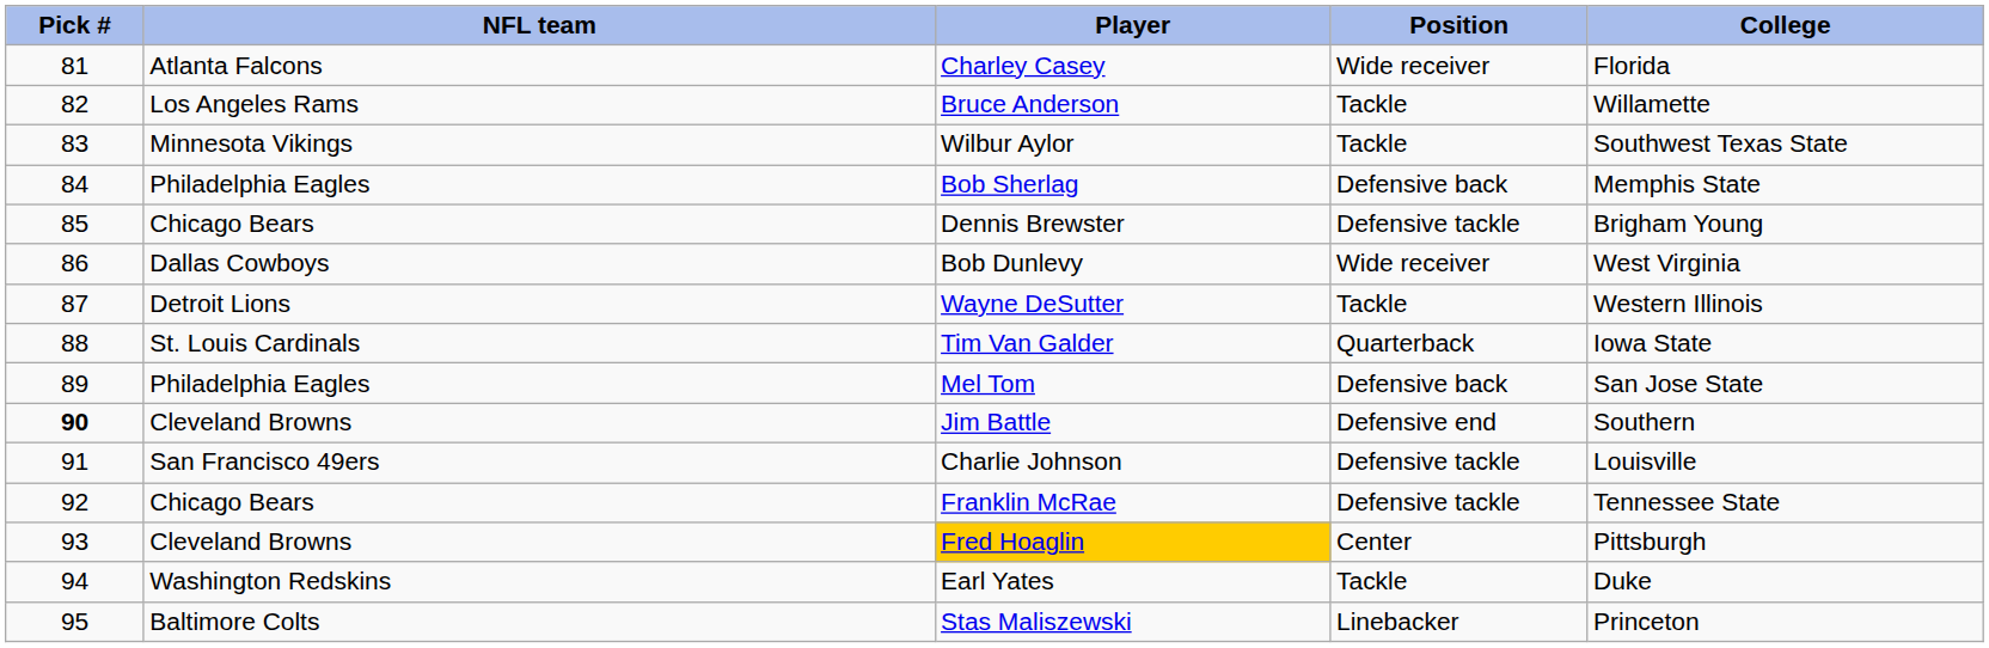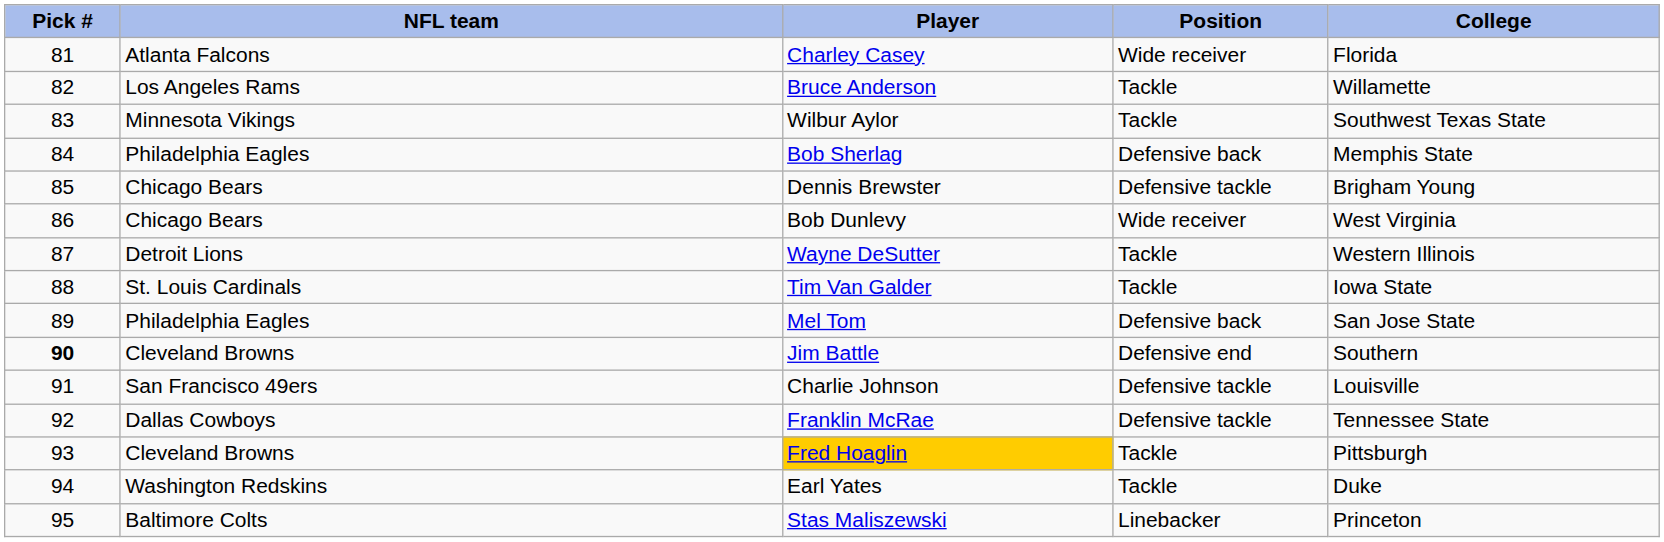Bob Dunlevy | NFL team: Dallas Cowboys -> Chicago Bears
Tim Van Galder | Position: Quarterback -> Tackle
Franklin McRae | NFL team: Chicago Bears -> Dallas Cowboys
Fred Hoaglin | Position: Center -> Tackle
